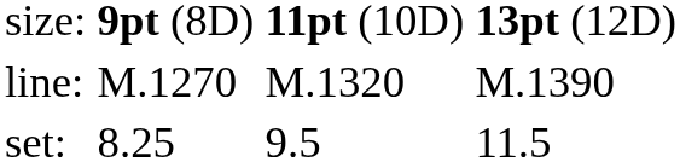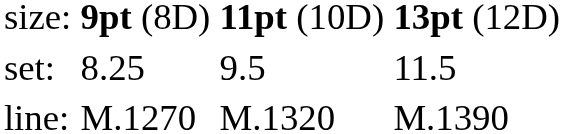rows swapped: set: <-> line:
